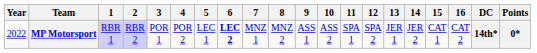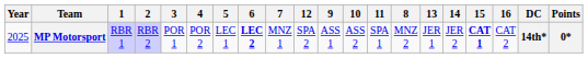columns swapped: 8 <-> 12
MP Motorsport | Year: 2022 -> 2025
MP Motorsport | 15: normal -> bold
